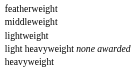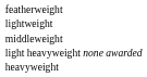rows swapped: lightweight <-> middleweight
